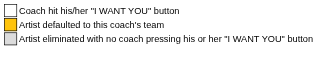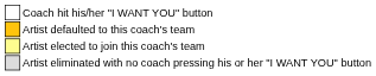+ row: Artist elected to join this coach's team
